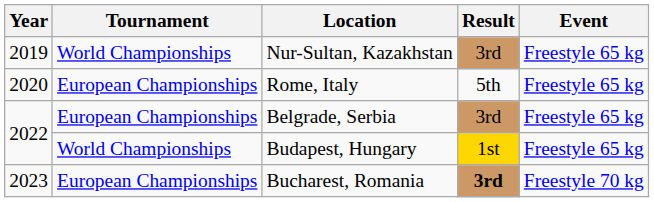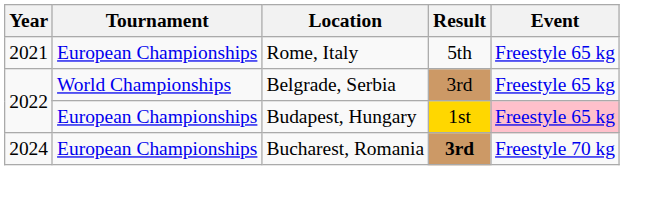- row: 2019 | World Championships | Nur-Sultan, Kazakhstan | 3rd | Freestyle 65 kg
Rome, Italy | Year: 2020 -> 2021
Belgrade, Serbia | Tournament: European Championships -> World Championships
Budapest, Hungary | Tournament: World Championships -> European Championships
Budapest, Hungary | Event: no background -> pink background
Bucharest, Romania | Year: 2023 -> 2024
